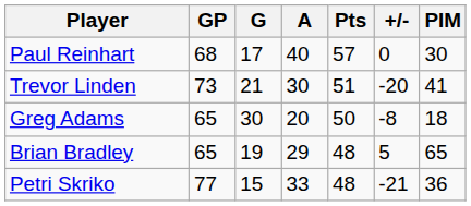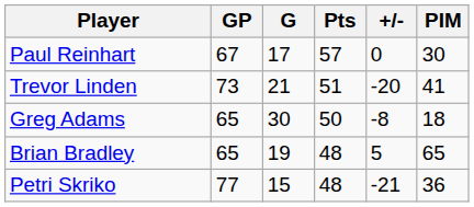- column: A | 40 | 30 | 20 | 29 | 33
Paul Reinhart | GP: 68 -> 67
